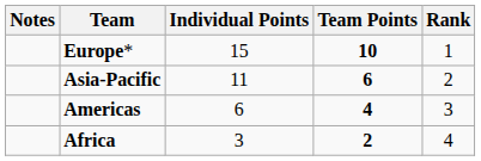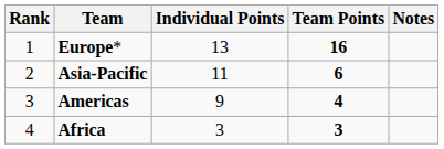columns swapped: Rank <-> Notes
Europe* | Individual Points: 15 -> 13
Europe* | Team Points: 10 -> 16
Americas | Individual Points: 6 -> 9
Africa | Team Points: 2 -> 3
